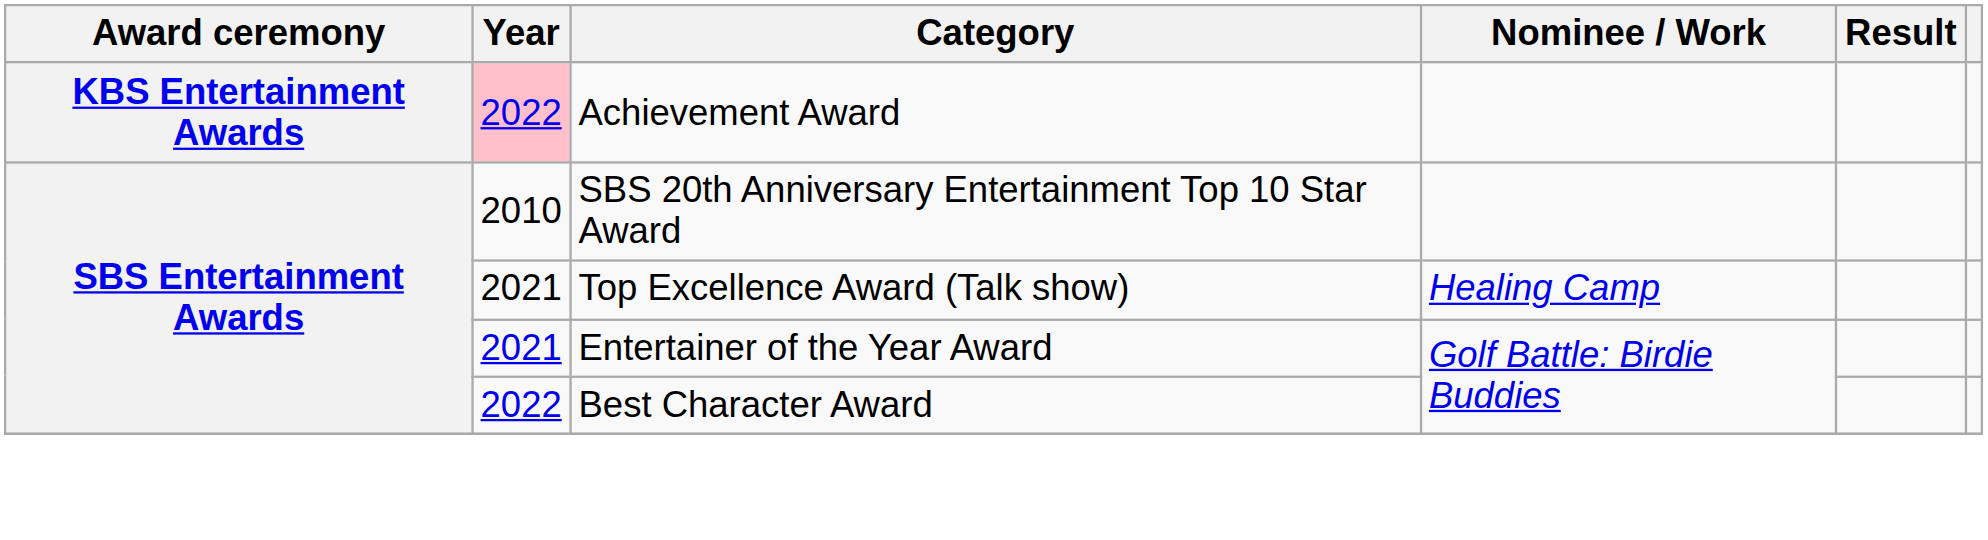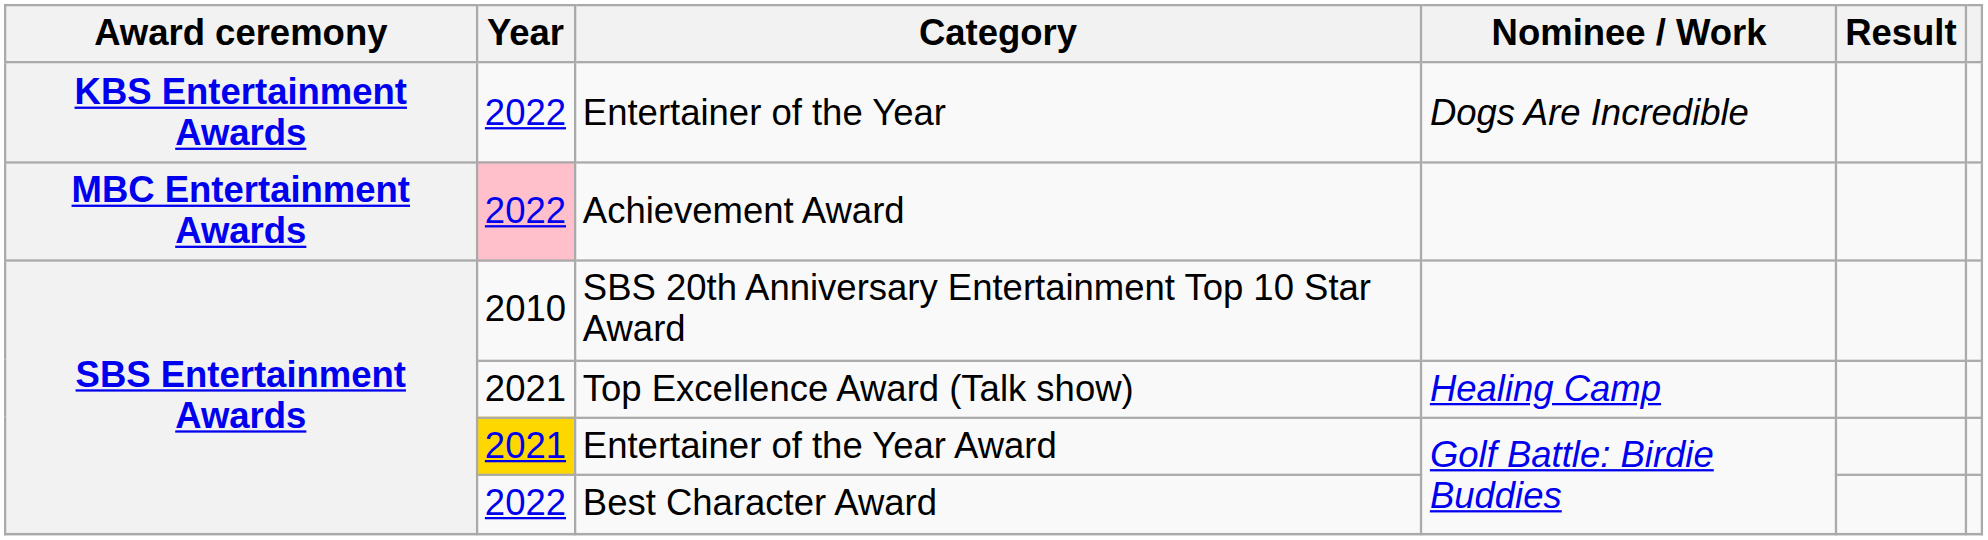+ row: KBS Entertainment Awards | 2022 | Entertainer of the Year | Dogs Are Incredible
Achievement Award | Award ceremony: KBS Entertainment Awards -> MBC Entertainment Awards
Entertainer of the Year Award | Year: no background -> gold background
